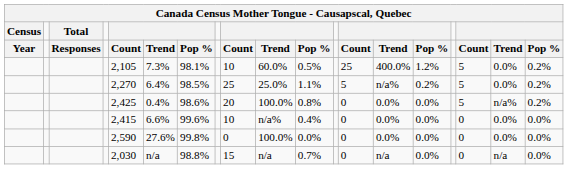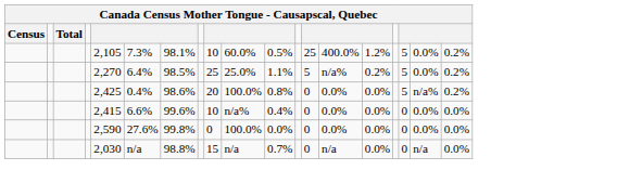- row: Year | Responses | Count | Trend | Pop % | Count | Trend | Pop % | Count | Trend | Pop % | Count | Trend | Pop %
